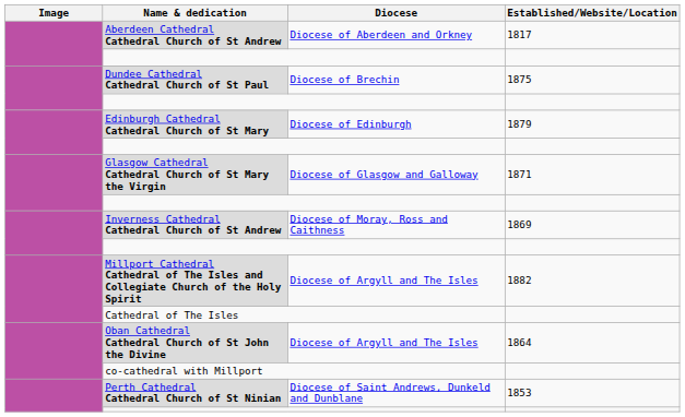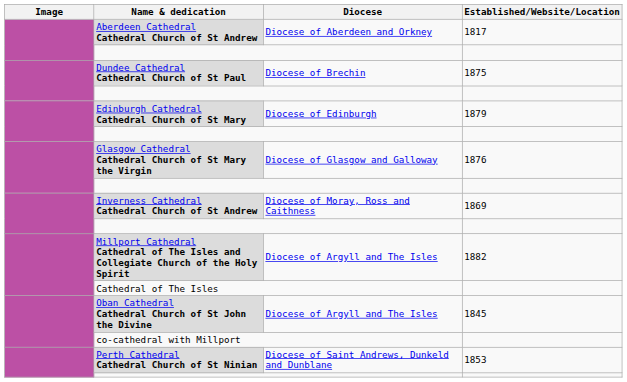Glasgow Cathedral Cathedral Church of St Mary the Virgin | Established/Website/Location: 1871 -> 1876
Oban Cathedral Cathedral Church of St John the Divine | Established/Website/Location: 1864 -> 1845
